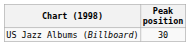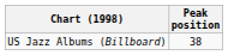US Jazz Albums (Billboard) | Peak position: 30 -> 38
